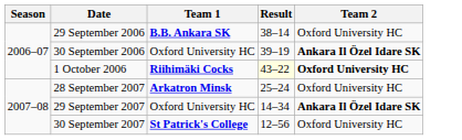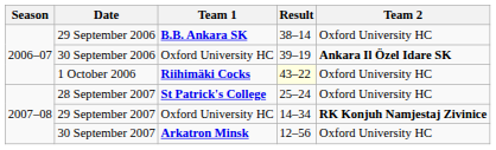1 October 2006 | Team 2: bold -> normal
28 September 2007 | Team 1: Arkatron Minsk -> St Patrick's College
29 September 2007 | Team 2: Ankara Il Özel Idare SK -> RK Konjuh Namjestaj Zivinice
30 September 2007 | Team 1: St Patrick's College -> Arkatron Minsk
